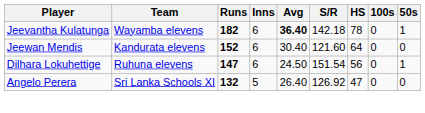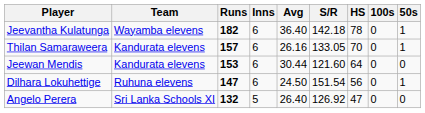Jeevantha Kulatunga | Avg: bold -> normal
+ row: Thilan Samaraweera | Kandurata elevens | 157 | 6 | 26.16 | 133.05 | 70 | 0 | 1
Jeewan Mendis | Runs: 152 -> 153
Jeewan Mendis | Avg: 30.40 -> 30.44
